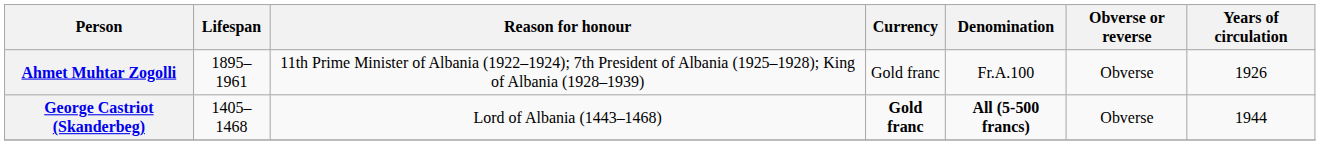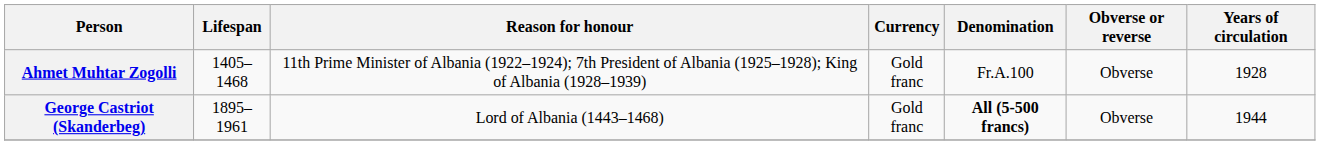Ahmet Muhtar Zogolli | Lifespan: 1895–1961 -> 1405–1468
Ahmet Muhtar Zogolli | Years of circulation: 1926 -> 1928
George Castriot (Skanderbeg) | Lifespan: 1405–1468 -> 1895–1961
George Castriot (Skanderbeg) | Currency: bold -> normal
